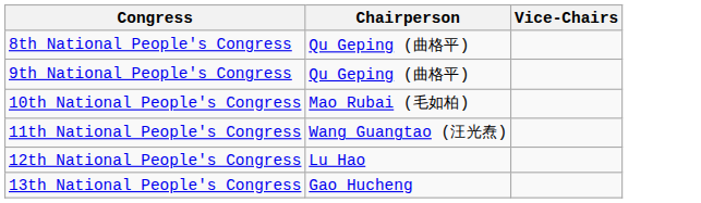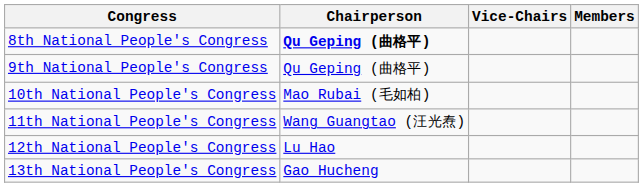+ column: Members
8th National People's Congress | Chairperson: normal -> bold
